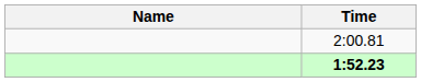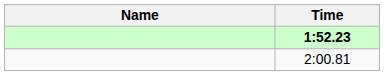rows swapped: 1:52.23 <-> 2:00.81
